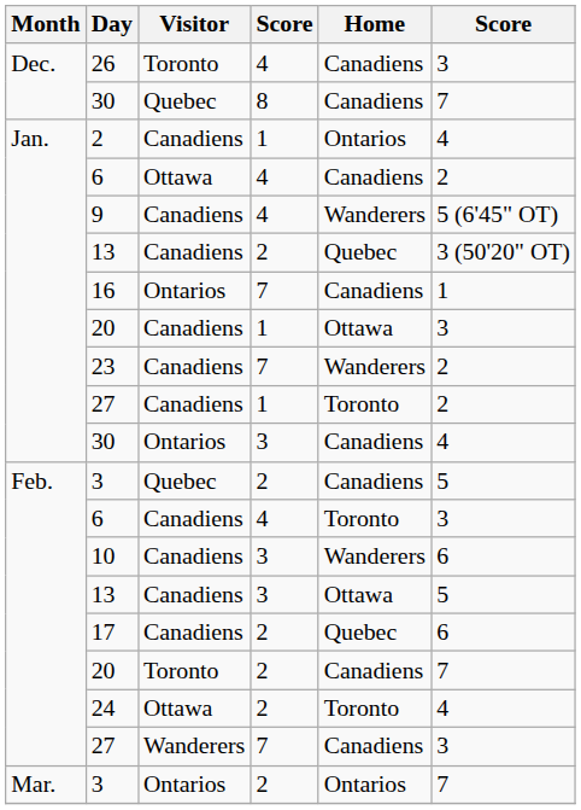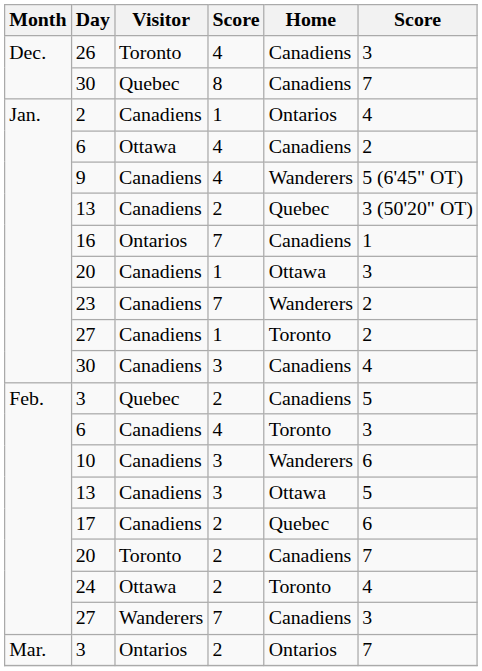Jan. / 30 | Visitor: Ontarios -> Canadiens
